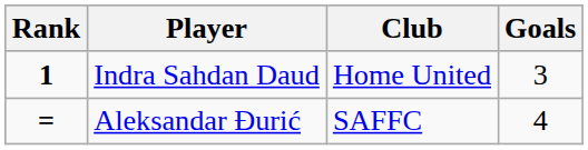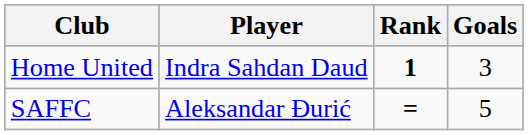columns swapped: Rank <-> Club
Aleksandar Đurić | Goals: 4 -> 5
